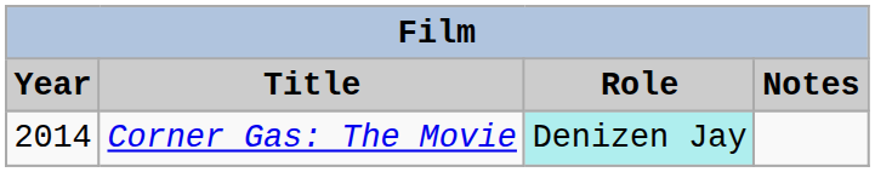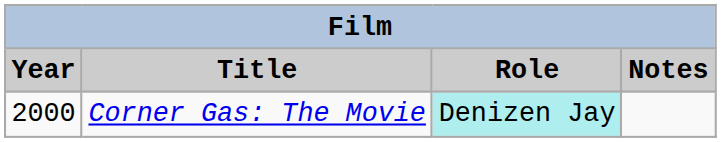Corner Gas: The Movie | Year: 2014 -> 2000
